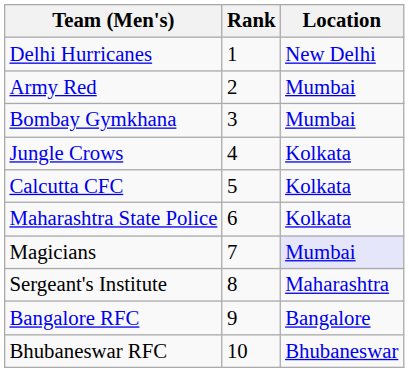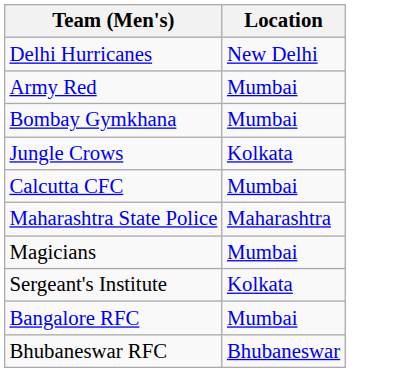- column: Rank | 1 | 2 | 3 | 4 | 5 | 6 | 7 | 8 | 9 | 10
Calcutta CFC | Location: Kolkata -> Mumbai
Maharashtra State Police | Location: Kolkata -> Maharashtra
Magicians | Location: lavender background -> no background
Sergeant's Institute | Location: Maharashtra -> Kolkata
Bangalore RFC | Location: Bangalore -> Mumbai
